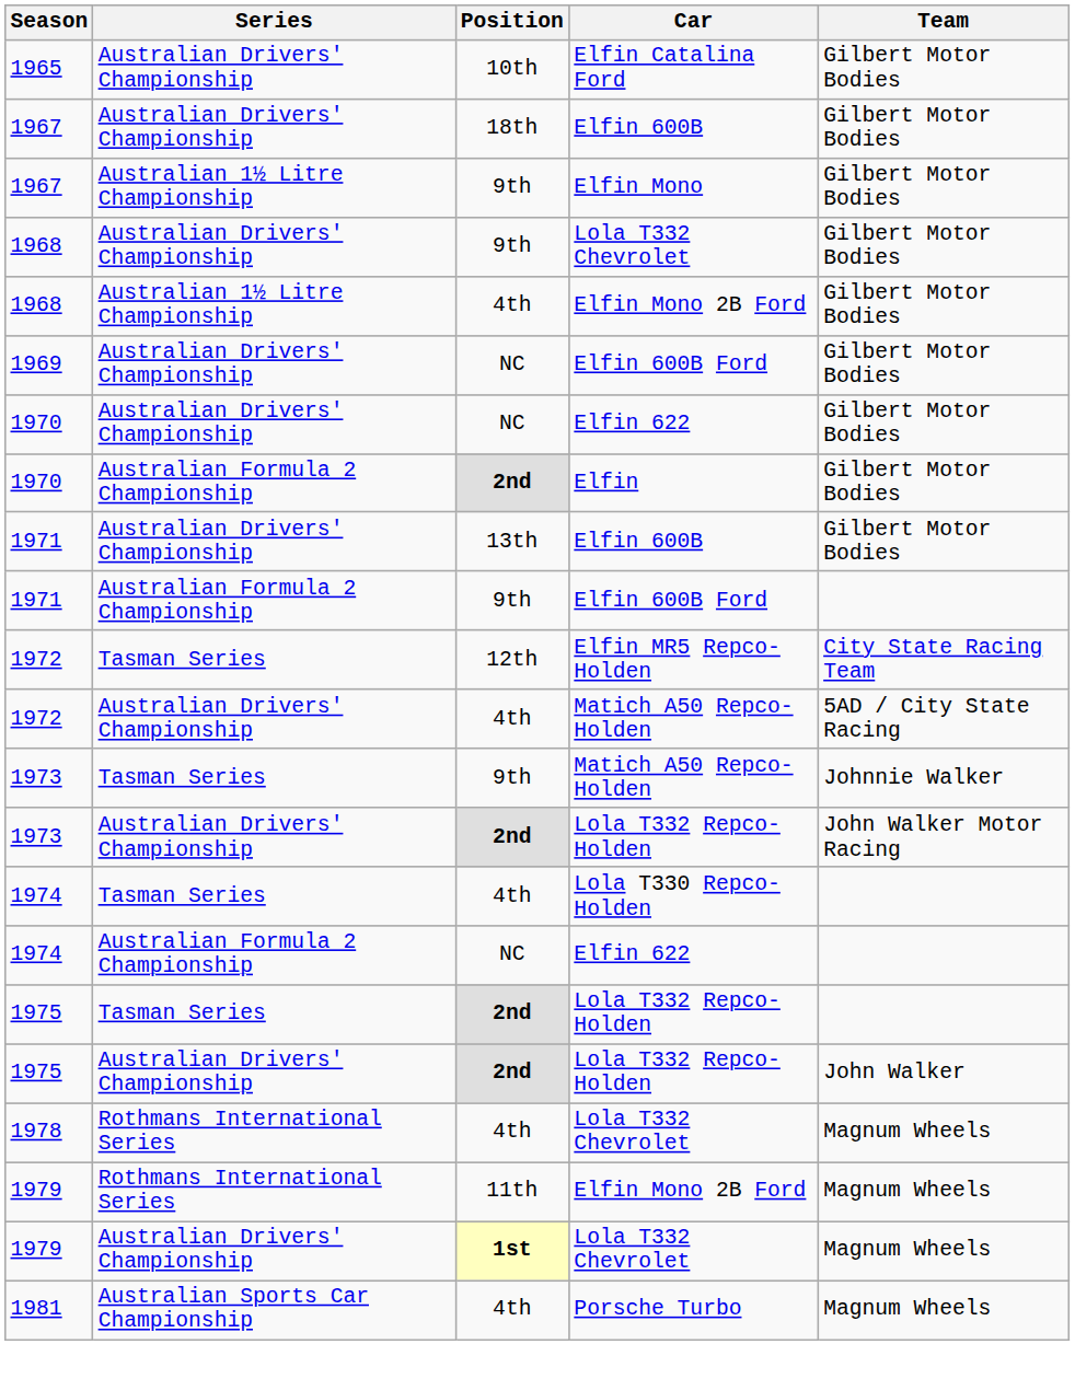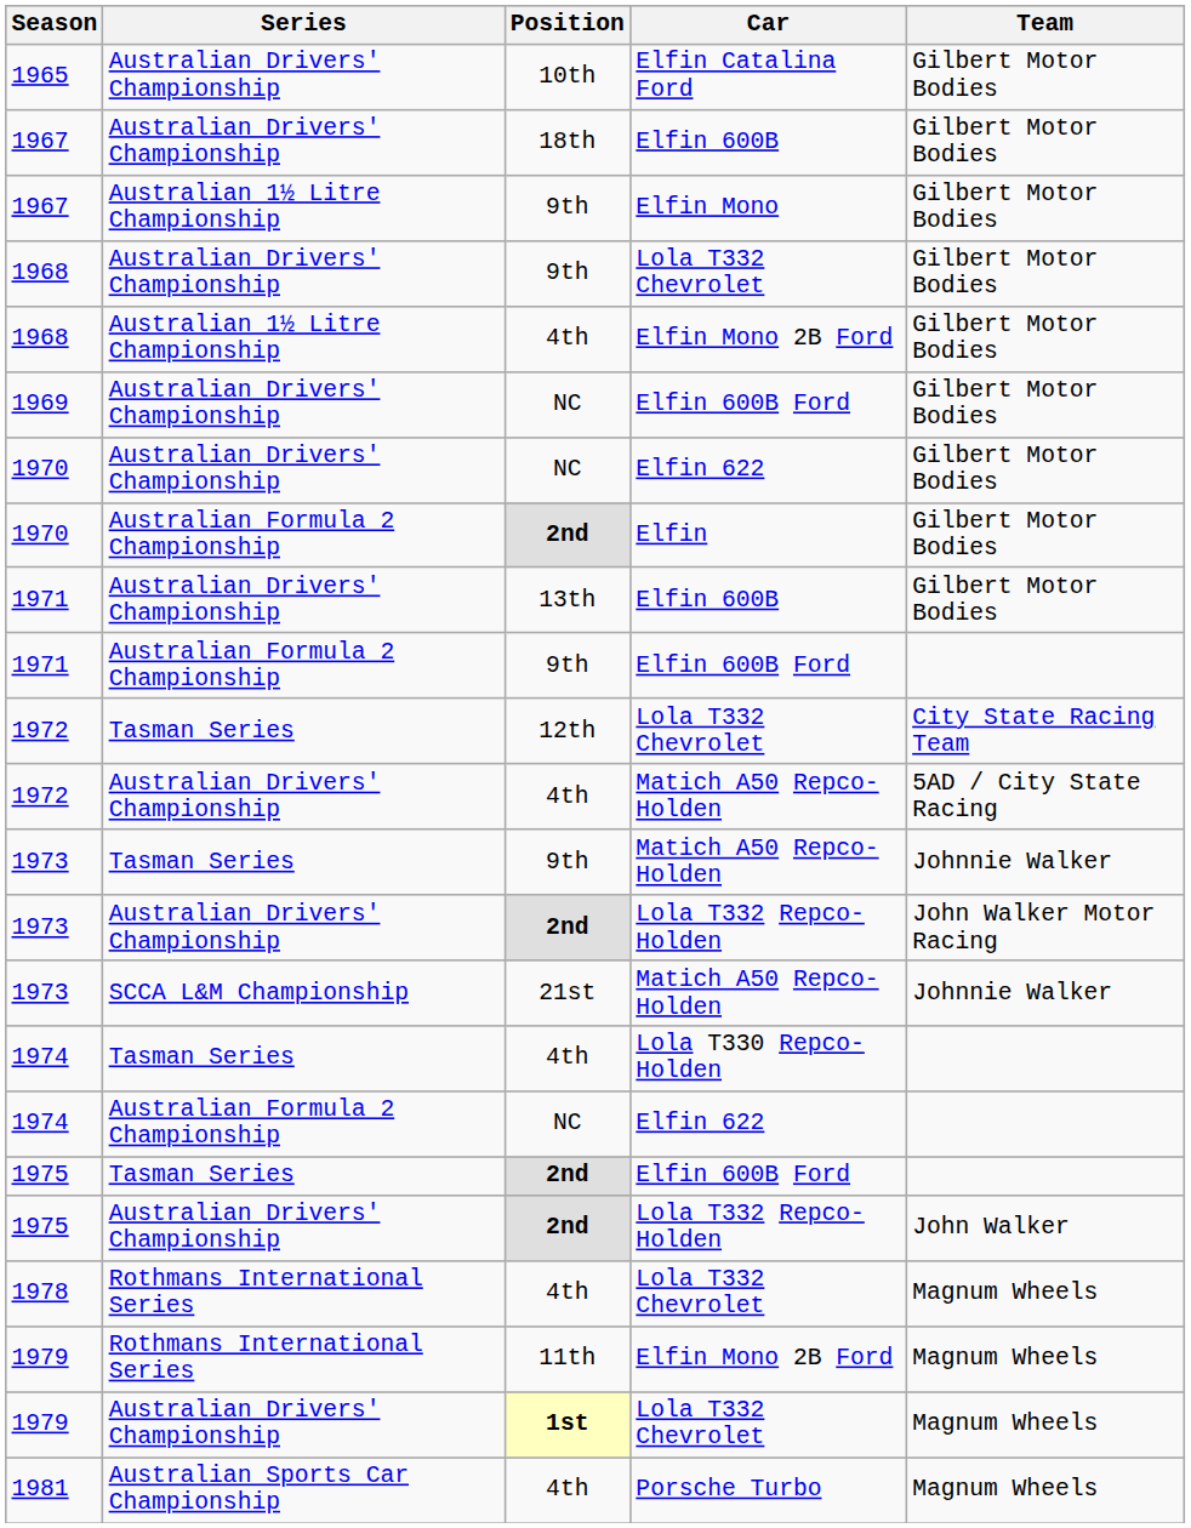1972 / Tasman Series | Car: Elfin MR5 Repco-Holden -> Lola T332 Chevrolet
+ row: 1973 | SCCA L&M Championship | 21st | Matich A50 Repco-Holden | Johnnie Walker
1975 / Tasman Series | Car: Lola T332 Repco-Holden -> Elfin 600B Ford
